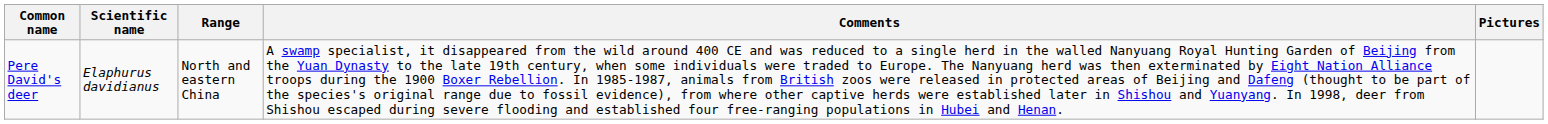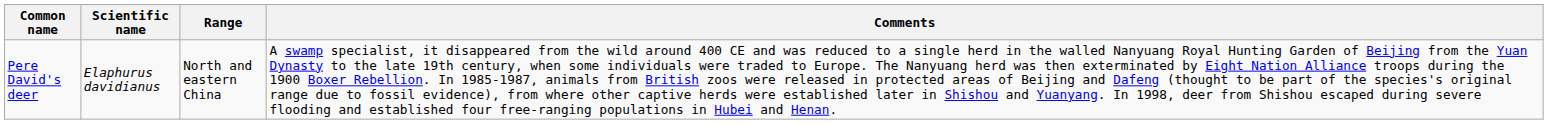- column: Pictures
